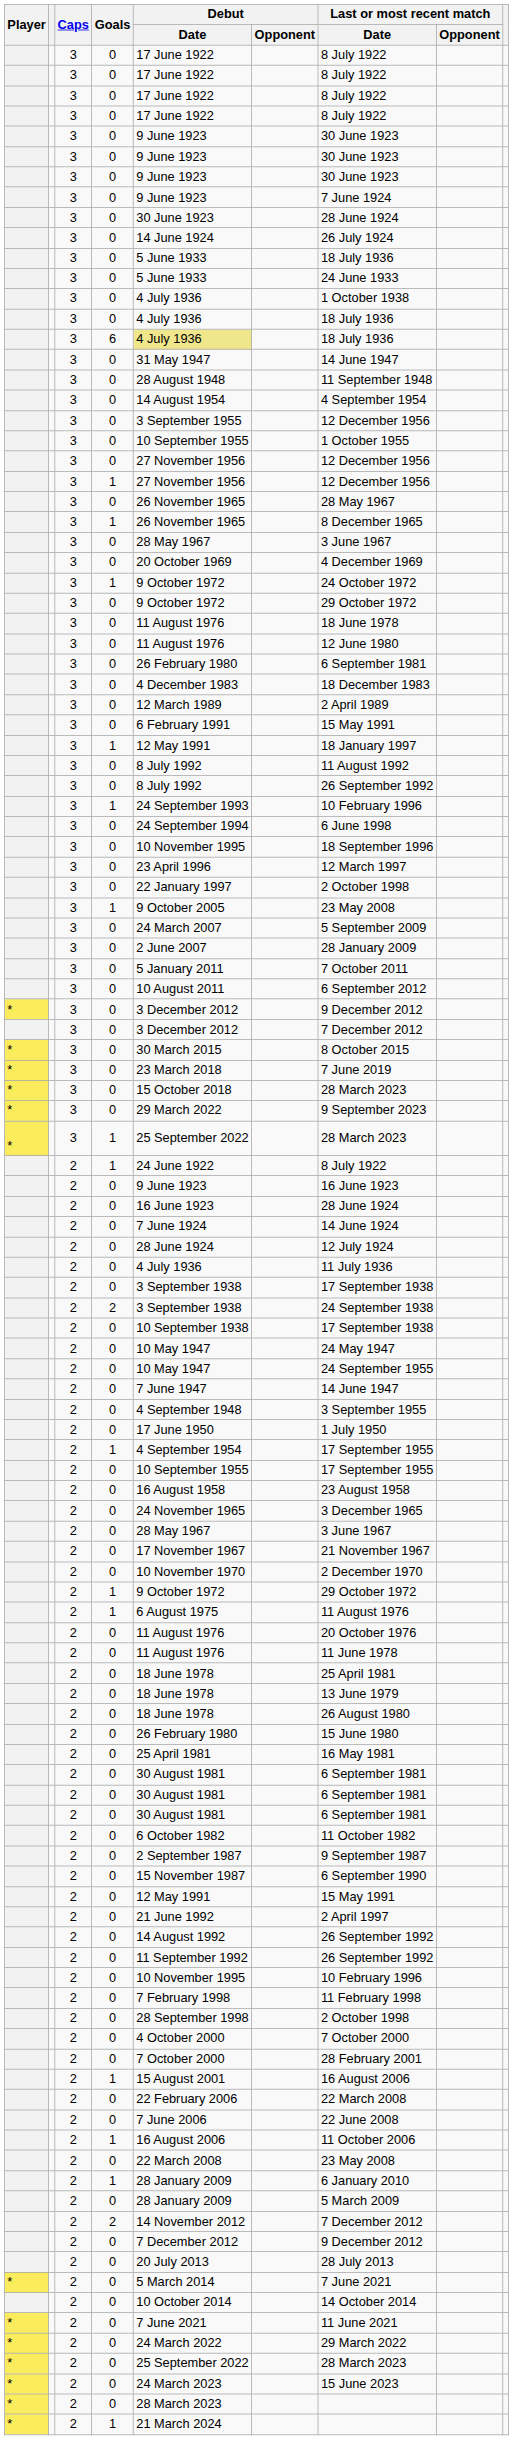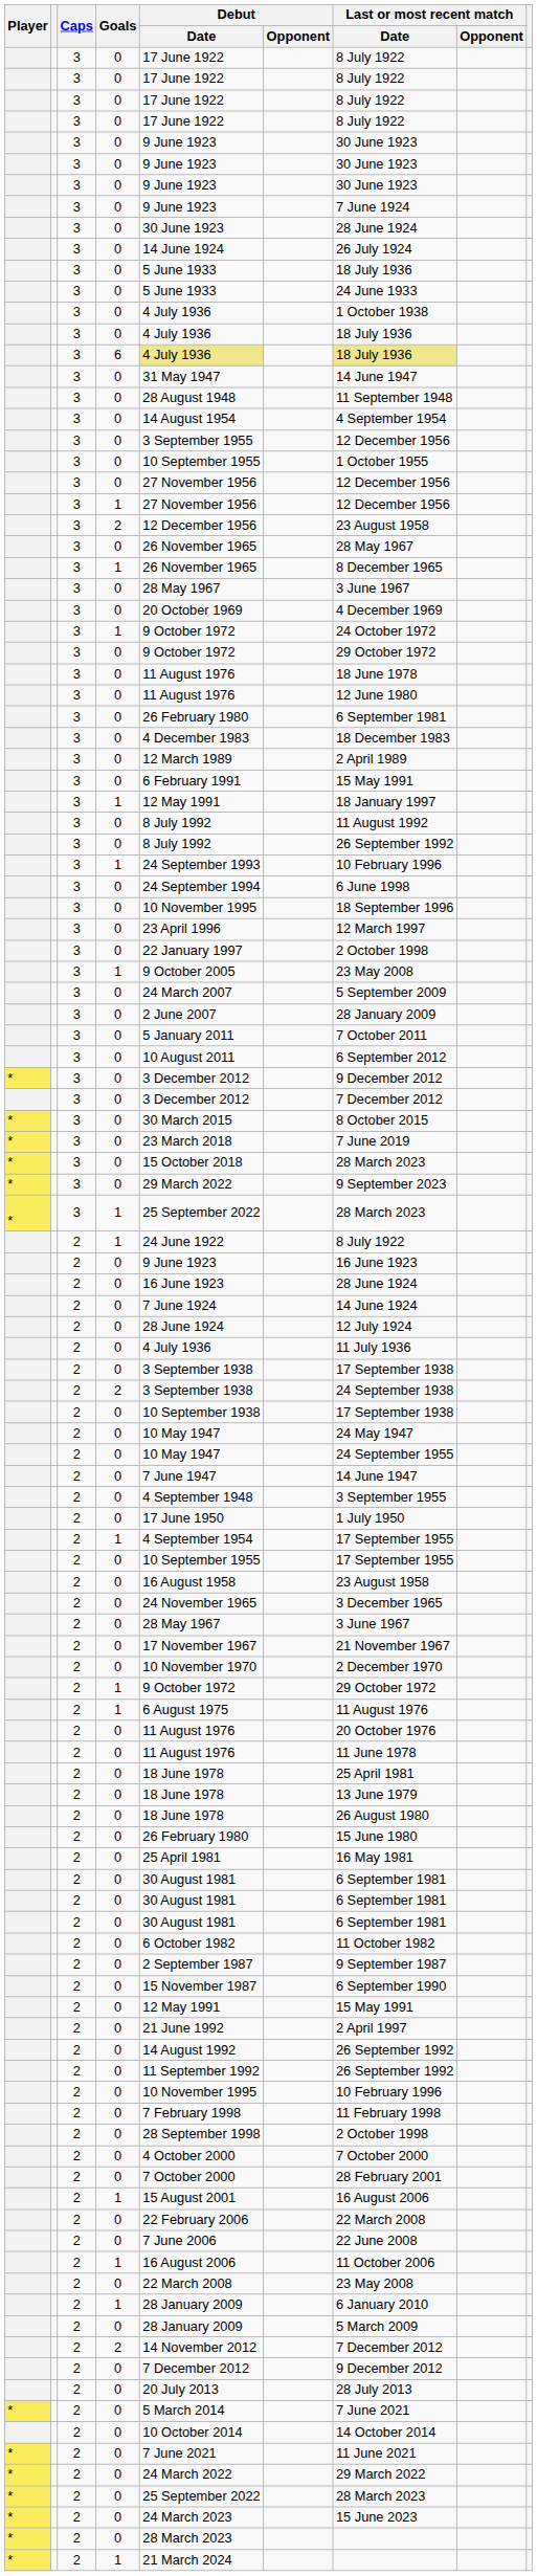6 | Last or most recent match / Date: no background -> khaki background
+ row: 3 | 2 | 12 December 1956 | 23 August 1958
